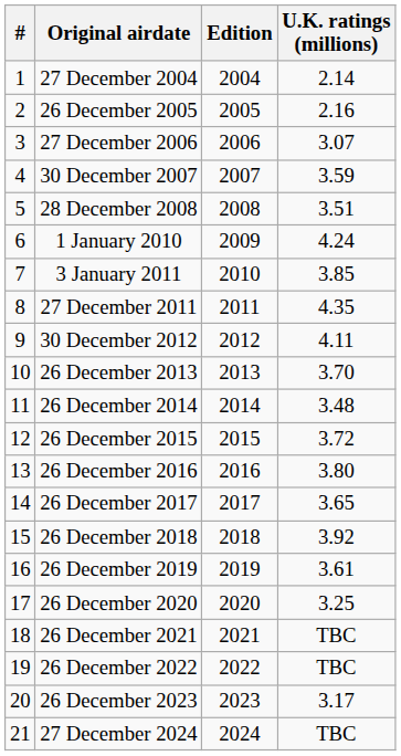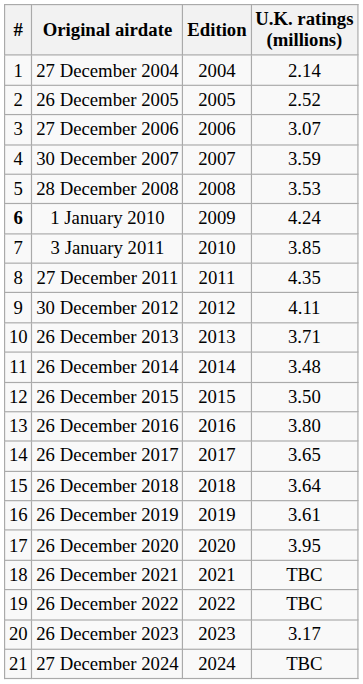26 December 2005 | U.K. ratings (millions): 2.16 -> 2.52
28 December 2008 | U.K. ratings (millions): 3.51 -> 3.53
1 January 2010 | #: normal -> bold
26 December 2013 | U.K. ratings (millions): 3.70 -> 3.71
26 December 2015 | U.K. ratings (millions): 3.72 -> 3.50
26 December 2018 | U.K. ratings (millions): 3.92 -> 3.64
26 December 2020 | U.K. ratings (millions): 3.25 -> 3.95
